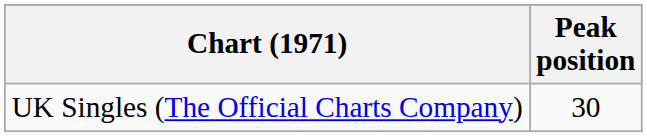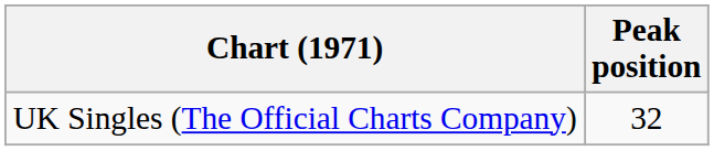UK Singles (The Official Charts Company) | Peak position: 30 -> 32
